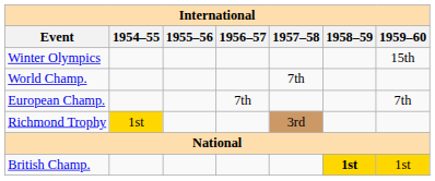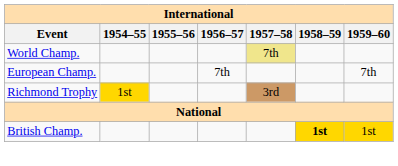- row: Winter Olympics | 15th
World Champ. | 1957–58: no background -> khaki background
